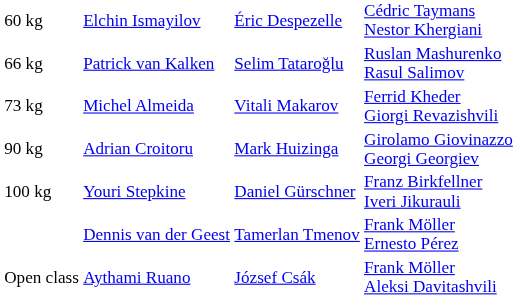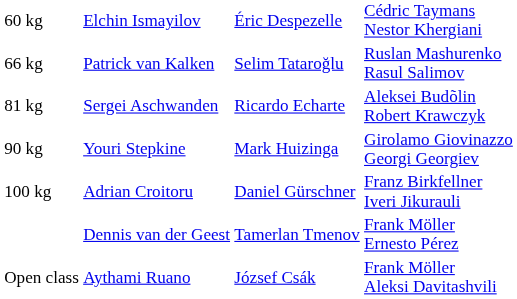- row: 73 kg | Michel Almeida | Vitali Makarov | Ferrid Kheder Giorgi Revazishvili
+ row: 81 kg | Sergei Aschwanden | Ricardo Echarte | Aleksei Budõlin Robert Krawczyk
90 kg | column 2: Adrian Croitoru -> Youri Stepkine
100 kg | column 2: Youri Stepkine -> Adrian Croitoru
